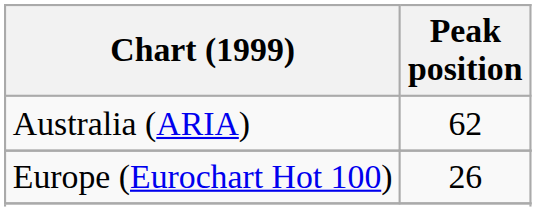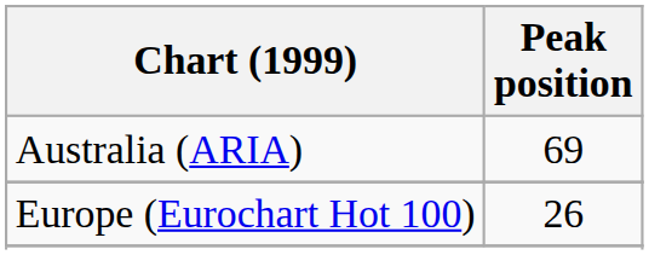Australia (ARIA) | Peak position: 62 -> 69
